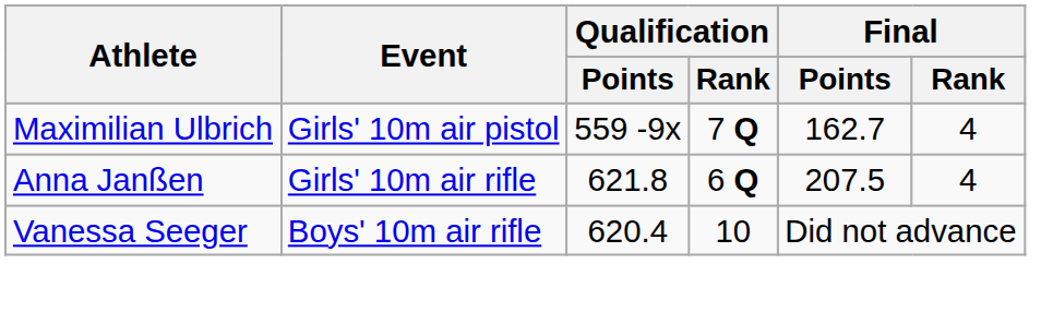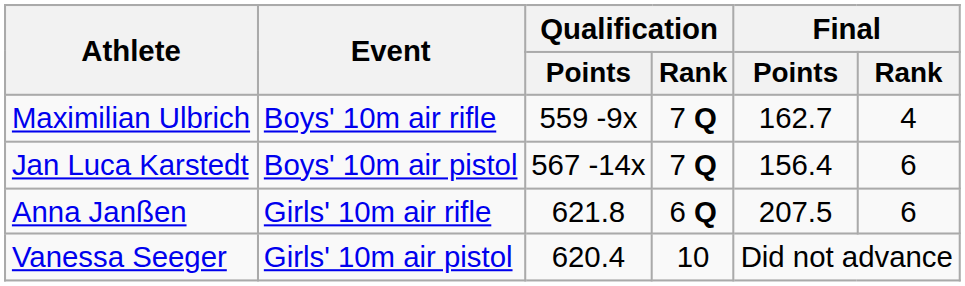Maximilian Ulbrich | Event: Girls' 10m air pistol -> Boys' 10m air rifle
+ row: Jan Luca Karstedt | Boys' 10m air pistol | 567 -14x | 7 Q | 156.4 | 6
Anna Janßen | Final / Rank: 4 -> 6
Vanessa Seeger | Event: Boys' 10m air rifle -> Girls' 10m air pistol
